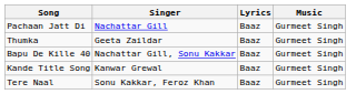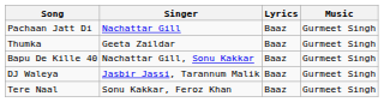- row: Kande Title Song | Kanwar Grewal | Baaz | Gurmeet Singh
+ row: DJ Waleya | Jasbir Jassi, Tarannum Malik | Baaz | Gurmeet Singh
